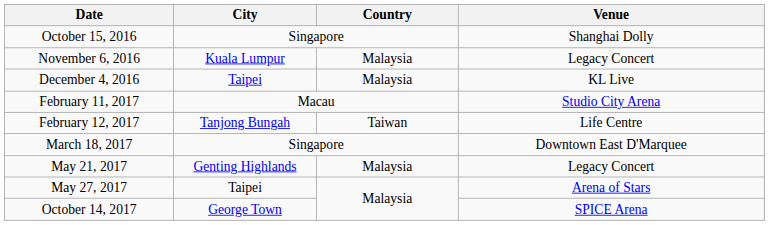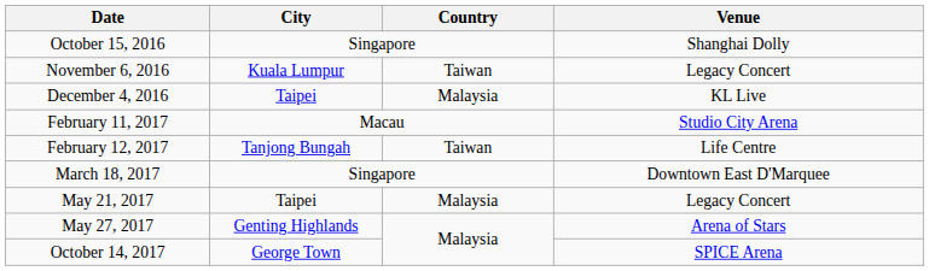November 6, 2016 | Country: Malaysia -> Taiwan
May 21, 2017 | City: Genting Highlands -> Taipei
May 27, 2017 | City: Taipei -> Genting Highlands
